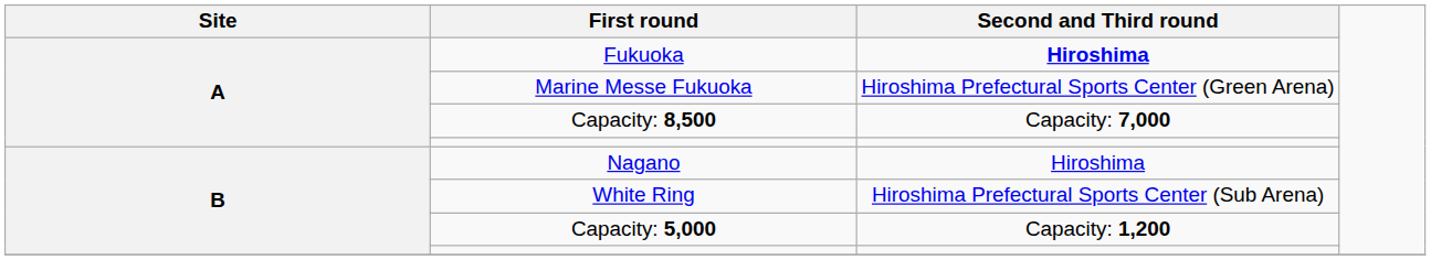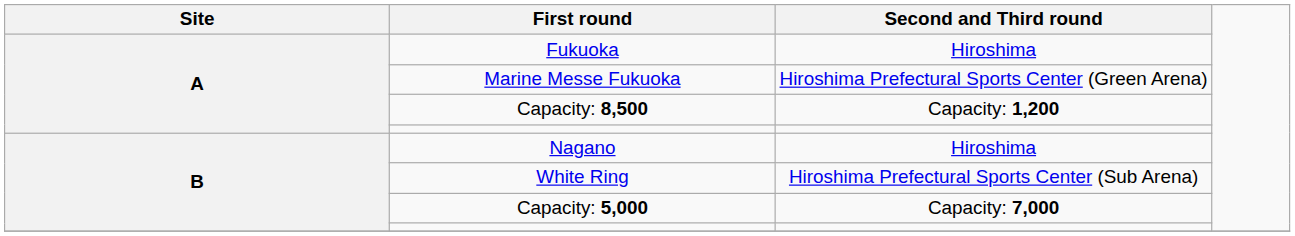Fukuoka | Second and Third round: bold -> normal
Capacity: 8,500 | Second and Third round: Capacity: 7,000 -> Capacity: 1,200
Capacity: 5,000 | Second and Third round: Capacity: 1,200 -> Capacity: 7,000
